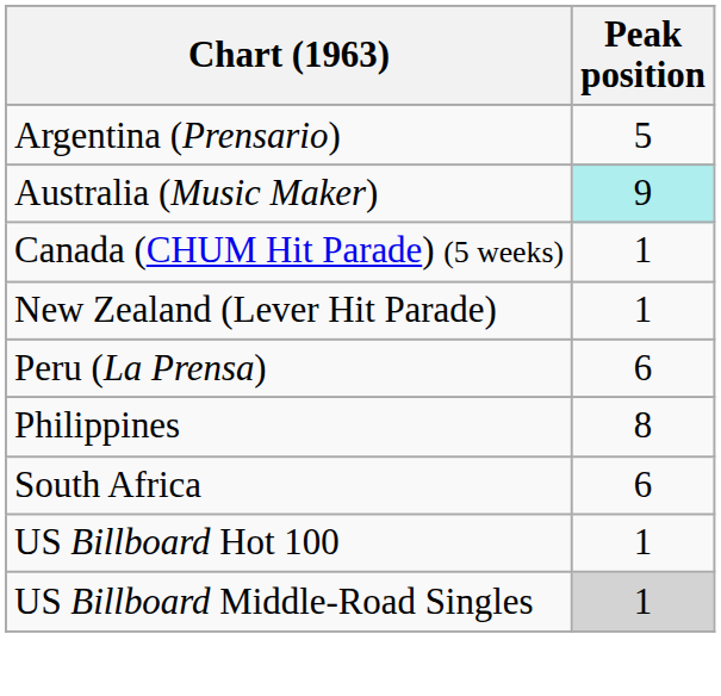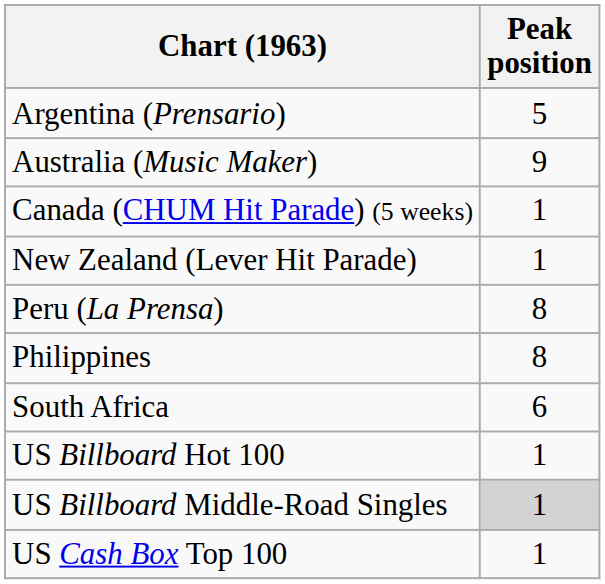Australia (Music Maker) | Peak position: paleturquoise background -> no background
Peru (La Prensa) | Peak position: 6 -> 8
+ row: US Cash Box Top 100 | 1
